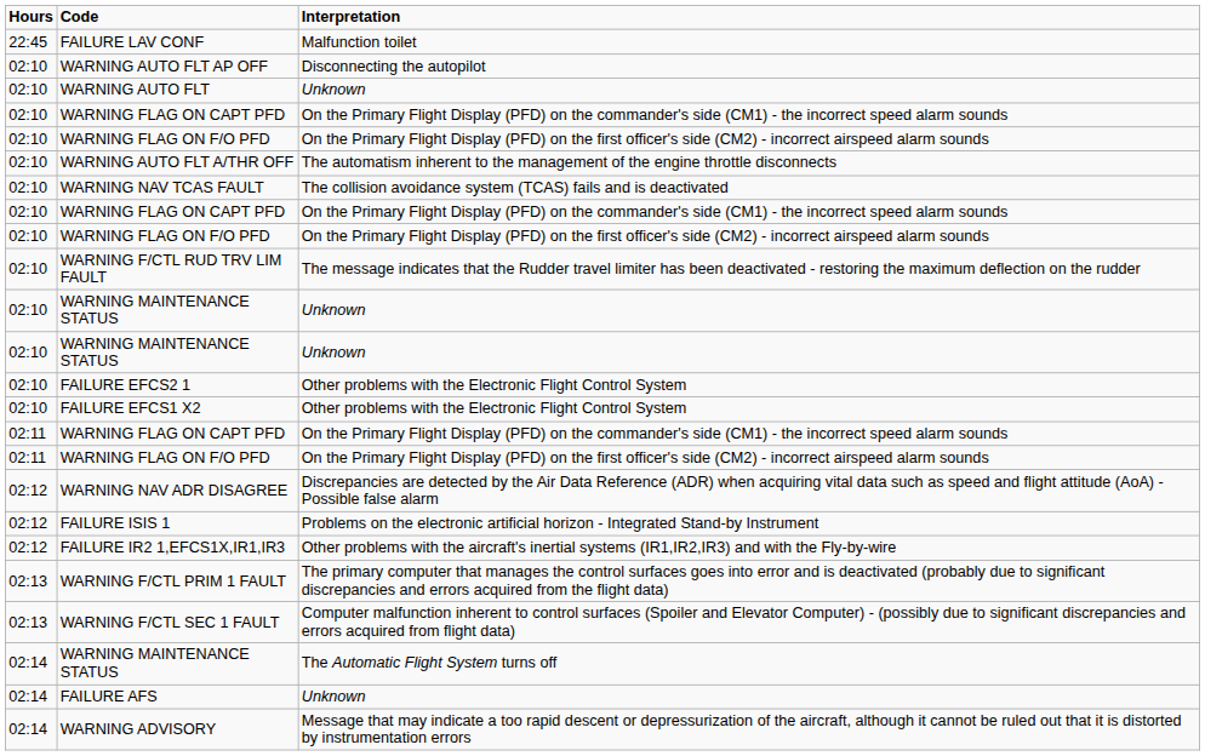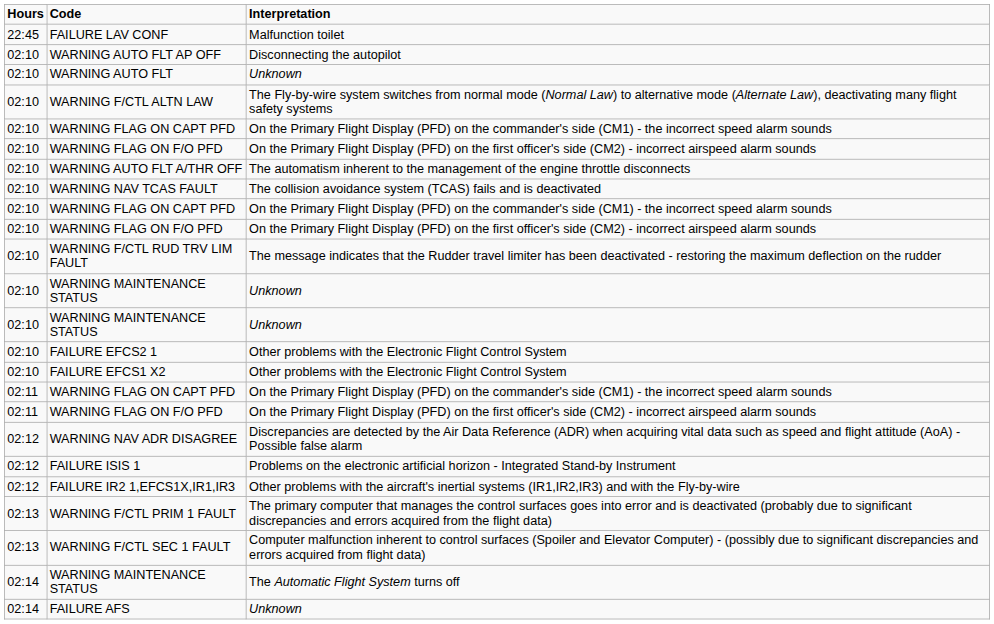+ row: 02:10 | WARNING F/CTL ALTN LAW | The Fly-by-wire system switches from normal mode (Normal Law) to alternative mode (Alternate Law), deactivating many flight safety systems
- row: 02:14 | WARNING ADVISORY | Message that may indicate a too rapid descent or depressurization of the aircraft, although it cannot be ruled out that it is distorted by instrumentation errors
